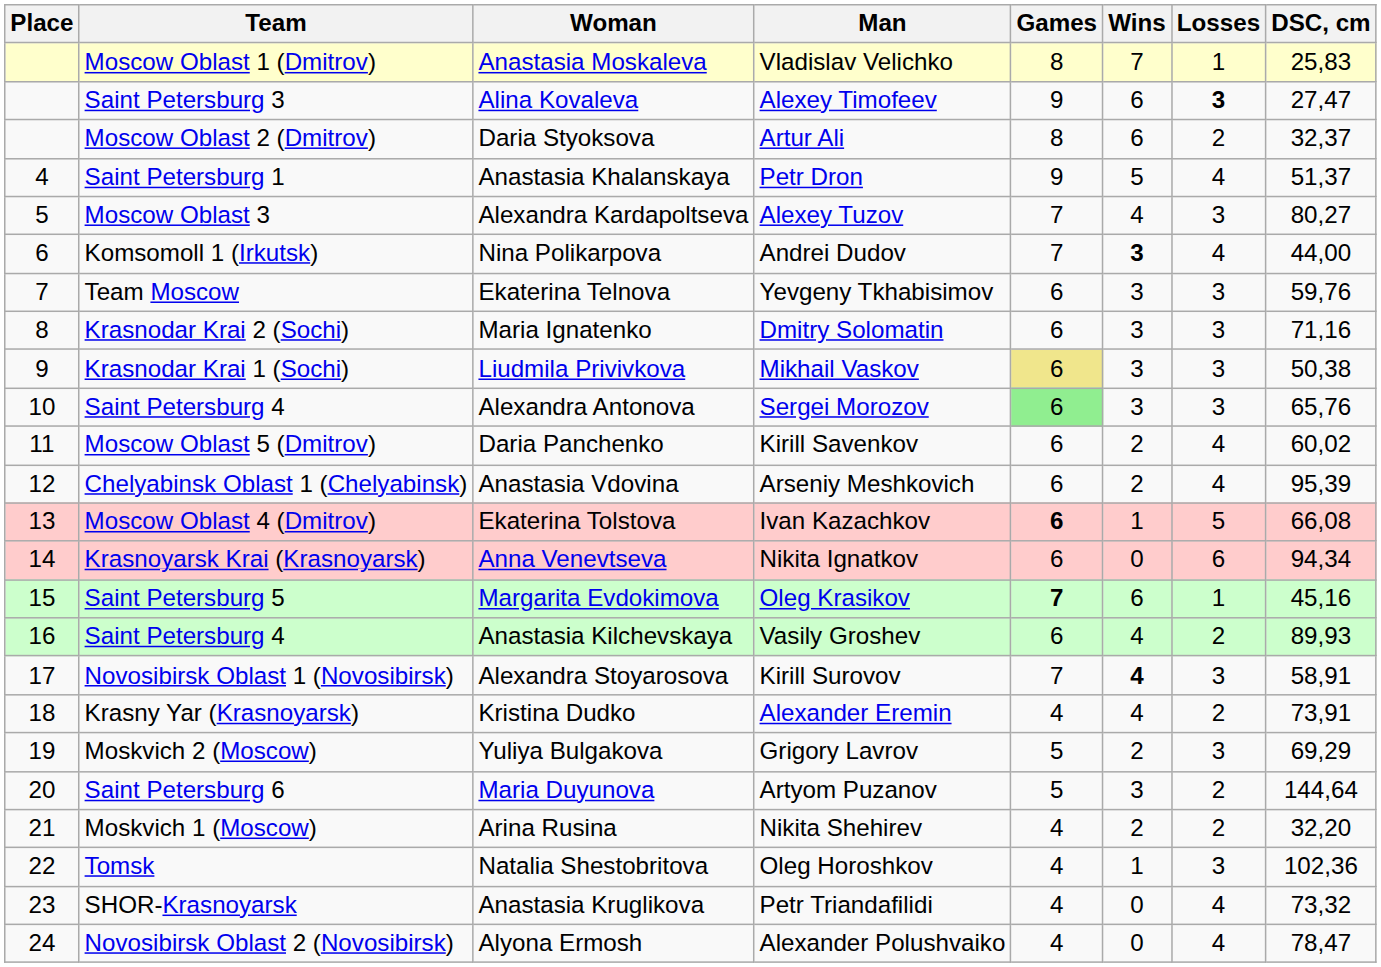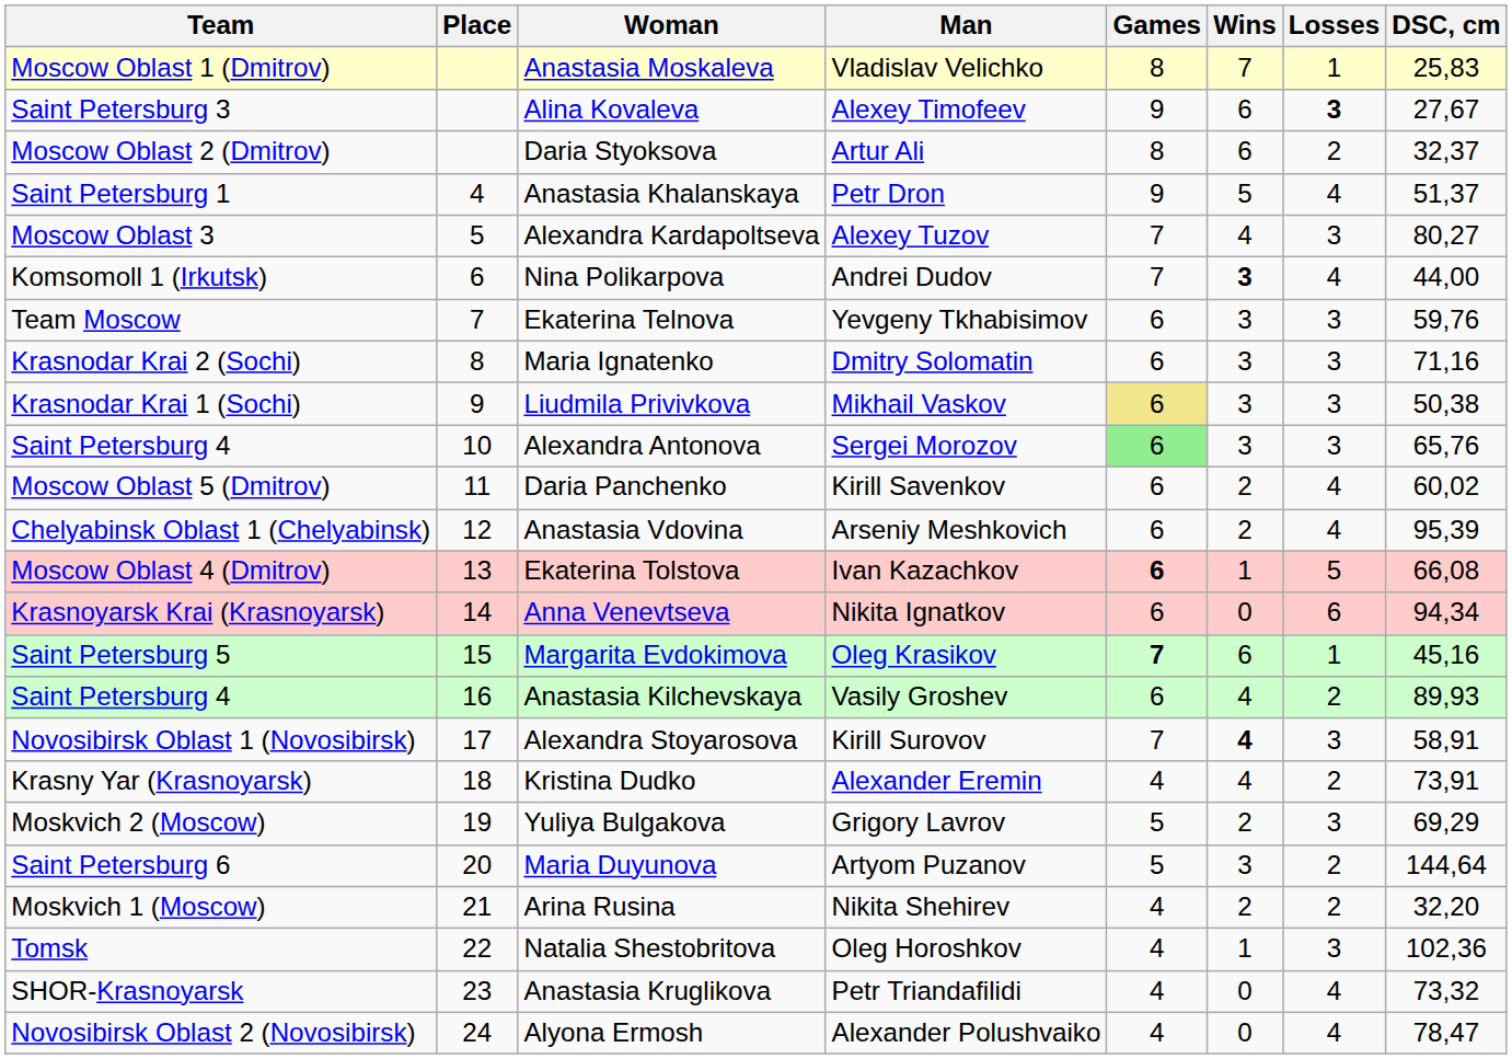columns swapped: Place <-> Team
Alina Kovaleva | DSC, cm: 27,47 -> 27,67
